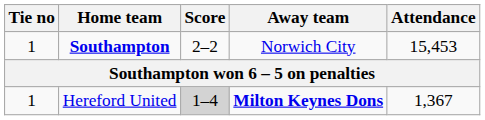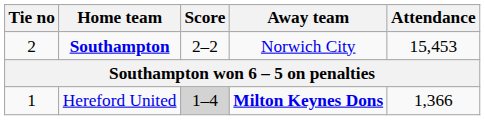Southampton | Tie no: 1 -> 2
Hereford United | Attendance: 1,367 -> 1,366
